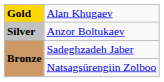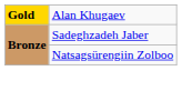- row: Silver | Anzor Boltukaev
